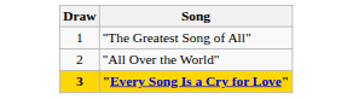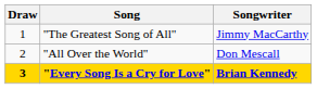+ column: Songwriter | Jimmy MacCarthy | Don Mescall | Brian Kennedy
